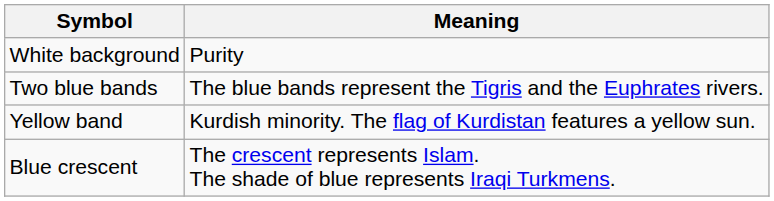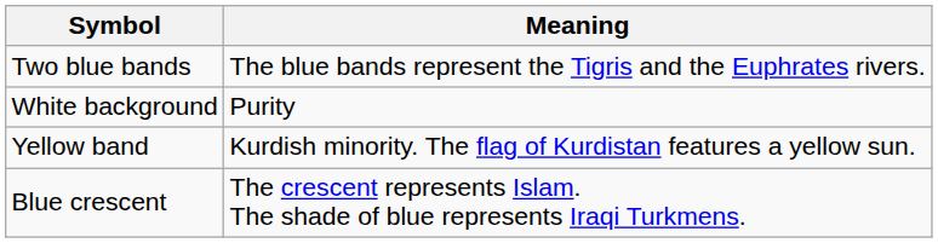rows swapped: White background <-> Two blue bands
